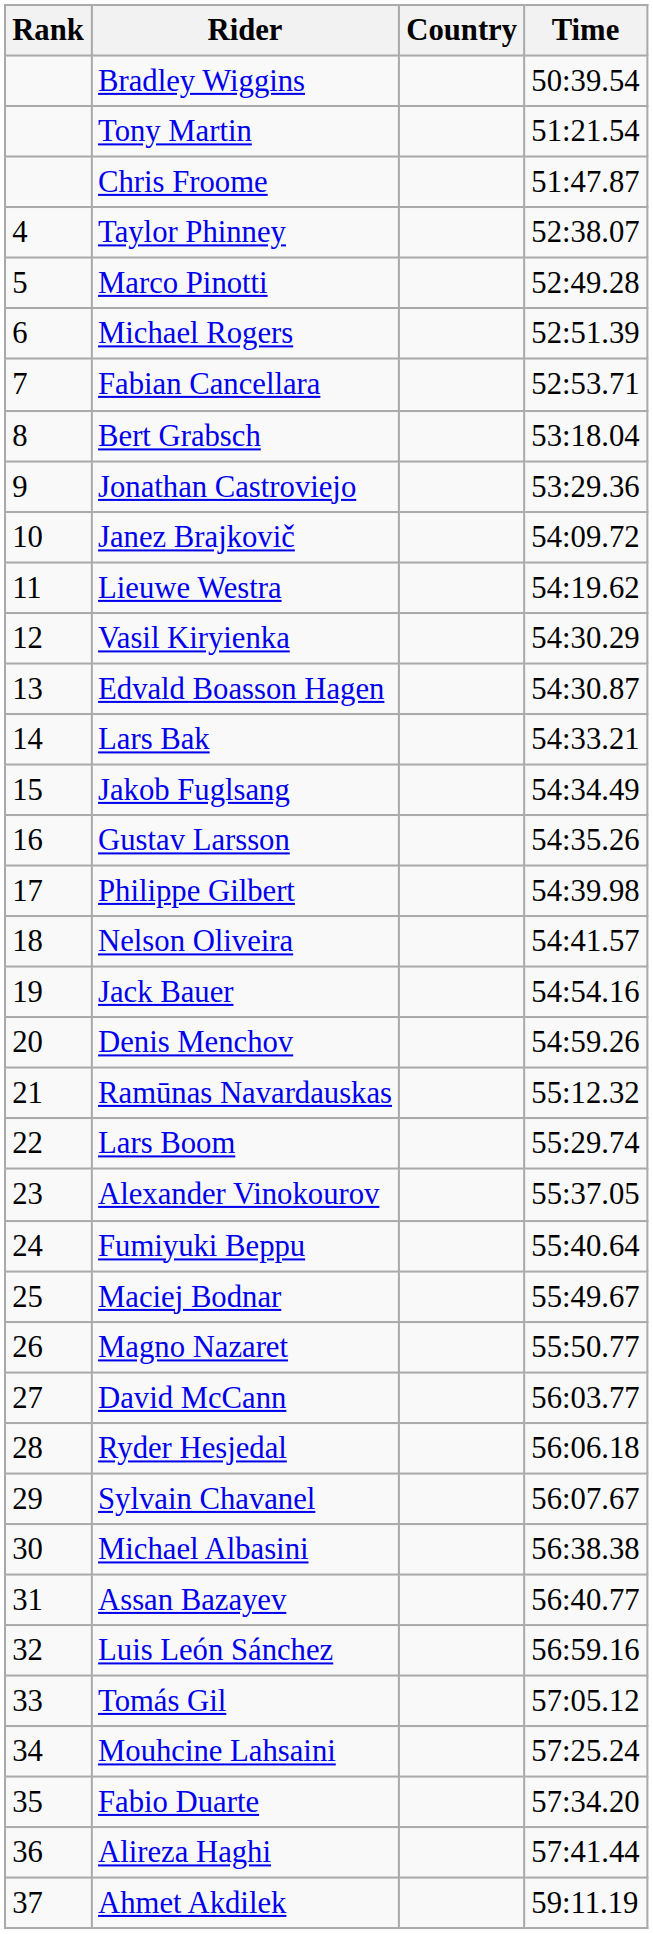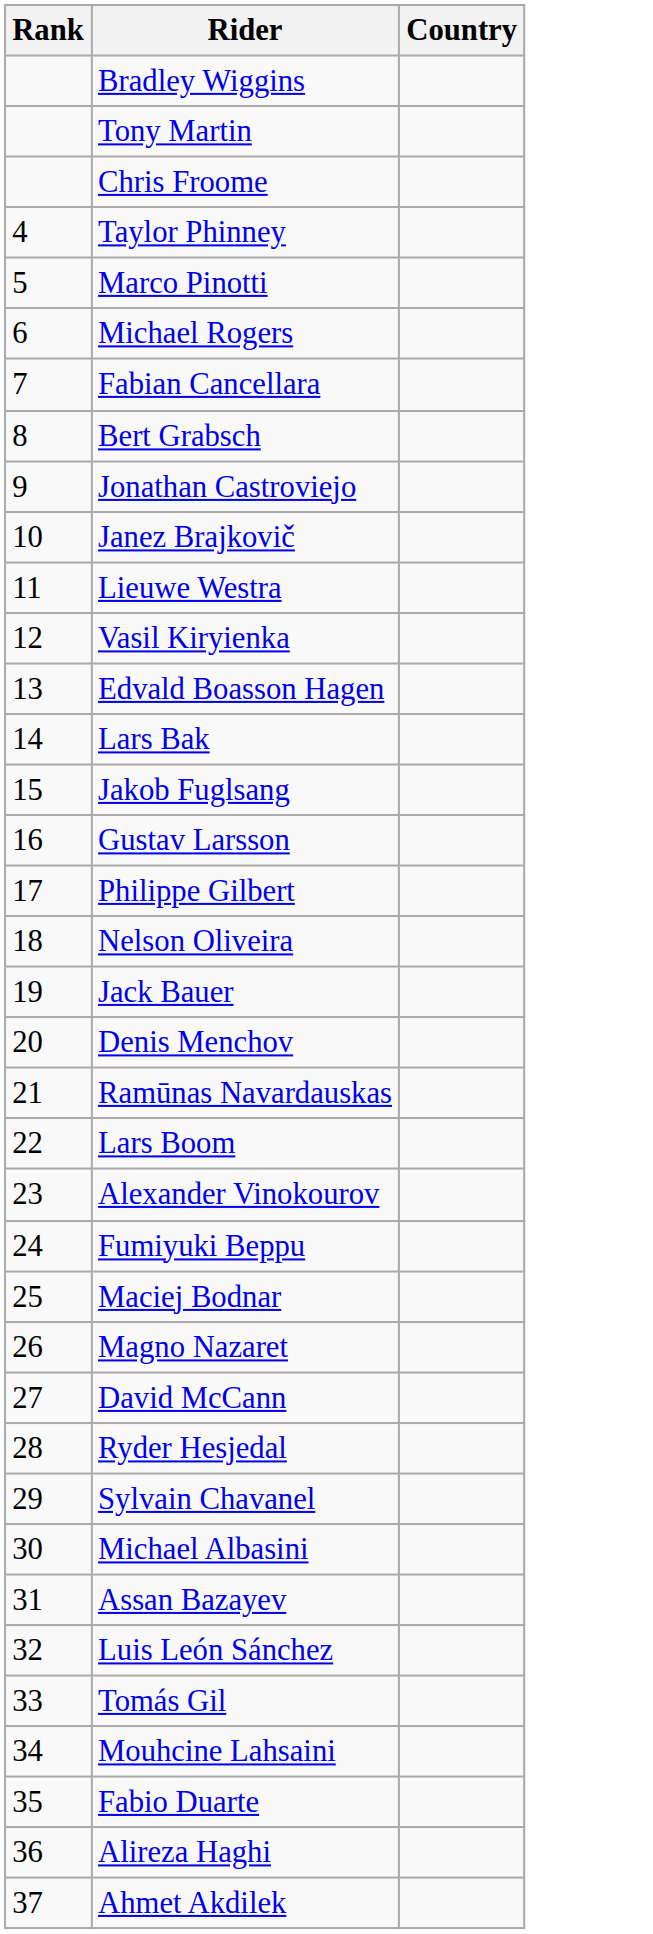- column: Time | 50:39.54 | 51:21.54 | 51:47.87 | 52:38.07 | 52:49.28 | 52:51.39 | 52:53.71 | 53:18.04 | 53:29.36 | 54:09.72 | 54:19.62 | 54:30.29 | 54:30.87 | 54:33.21 | 54:34.49 | 54:35.26 | 54:39.98 | 54:41.57 | 54:54.16 | 54:59.26 | 55:12.32 | 55:29.74 | 55:37.05 | 55:40.64 | 55:49.67 | 55:50.77 | 56:03.77 | 56:06.18 | 56:07.67 | 56:38.38 | 56:40.77 | 56:59.16 | 57:05.12 | 57:25.24 | 57:34.20 | 57:41.44 | 59:11.19
